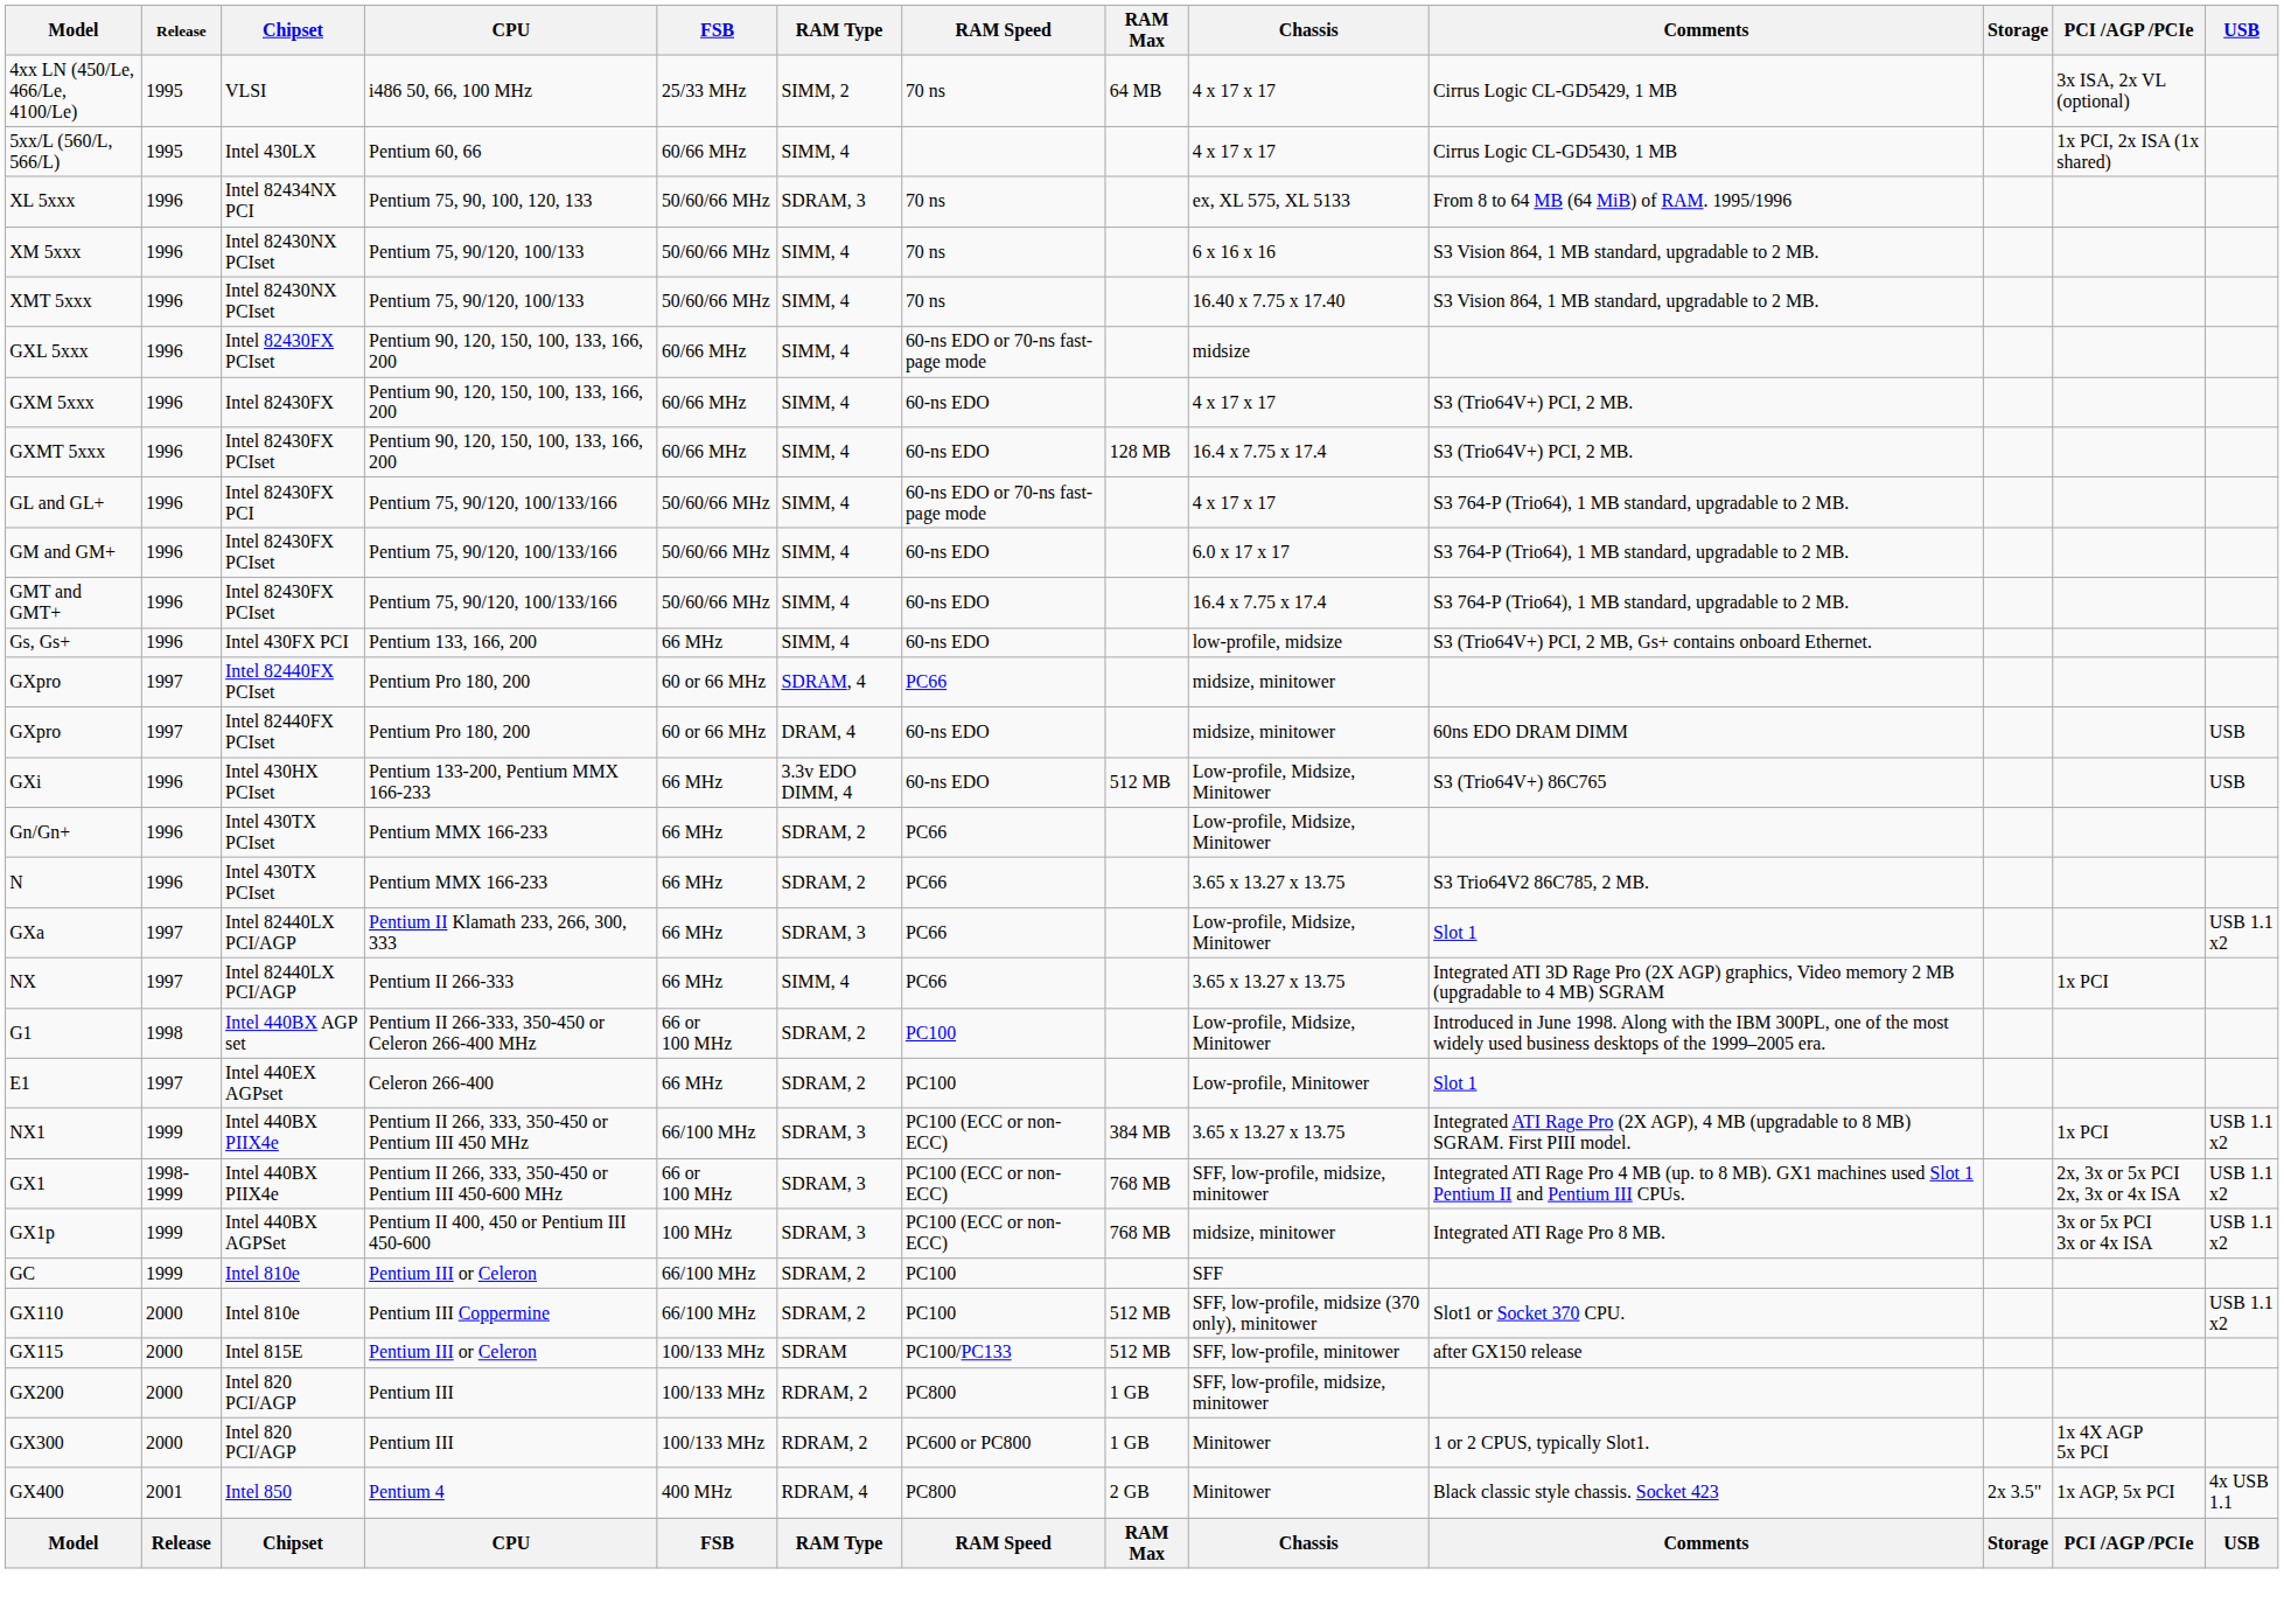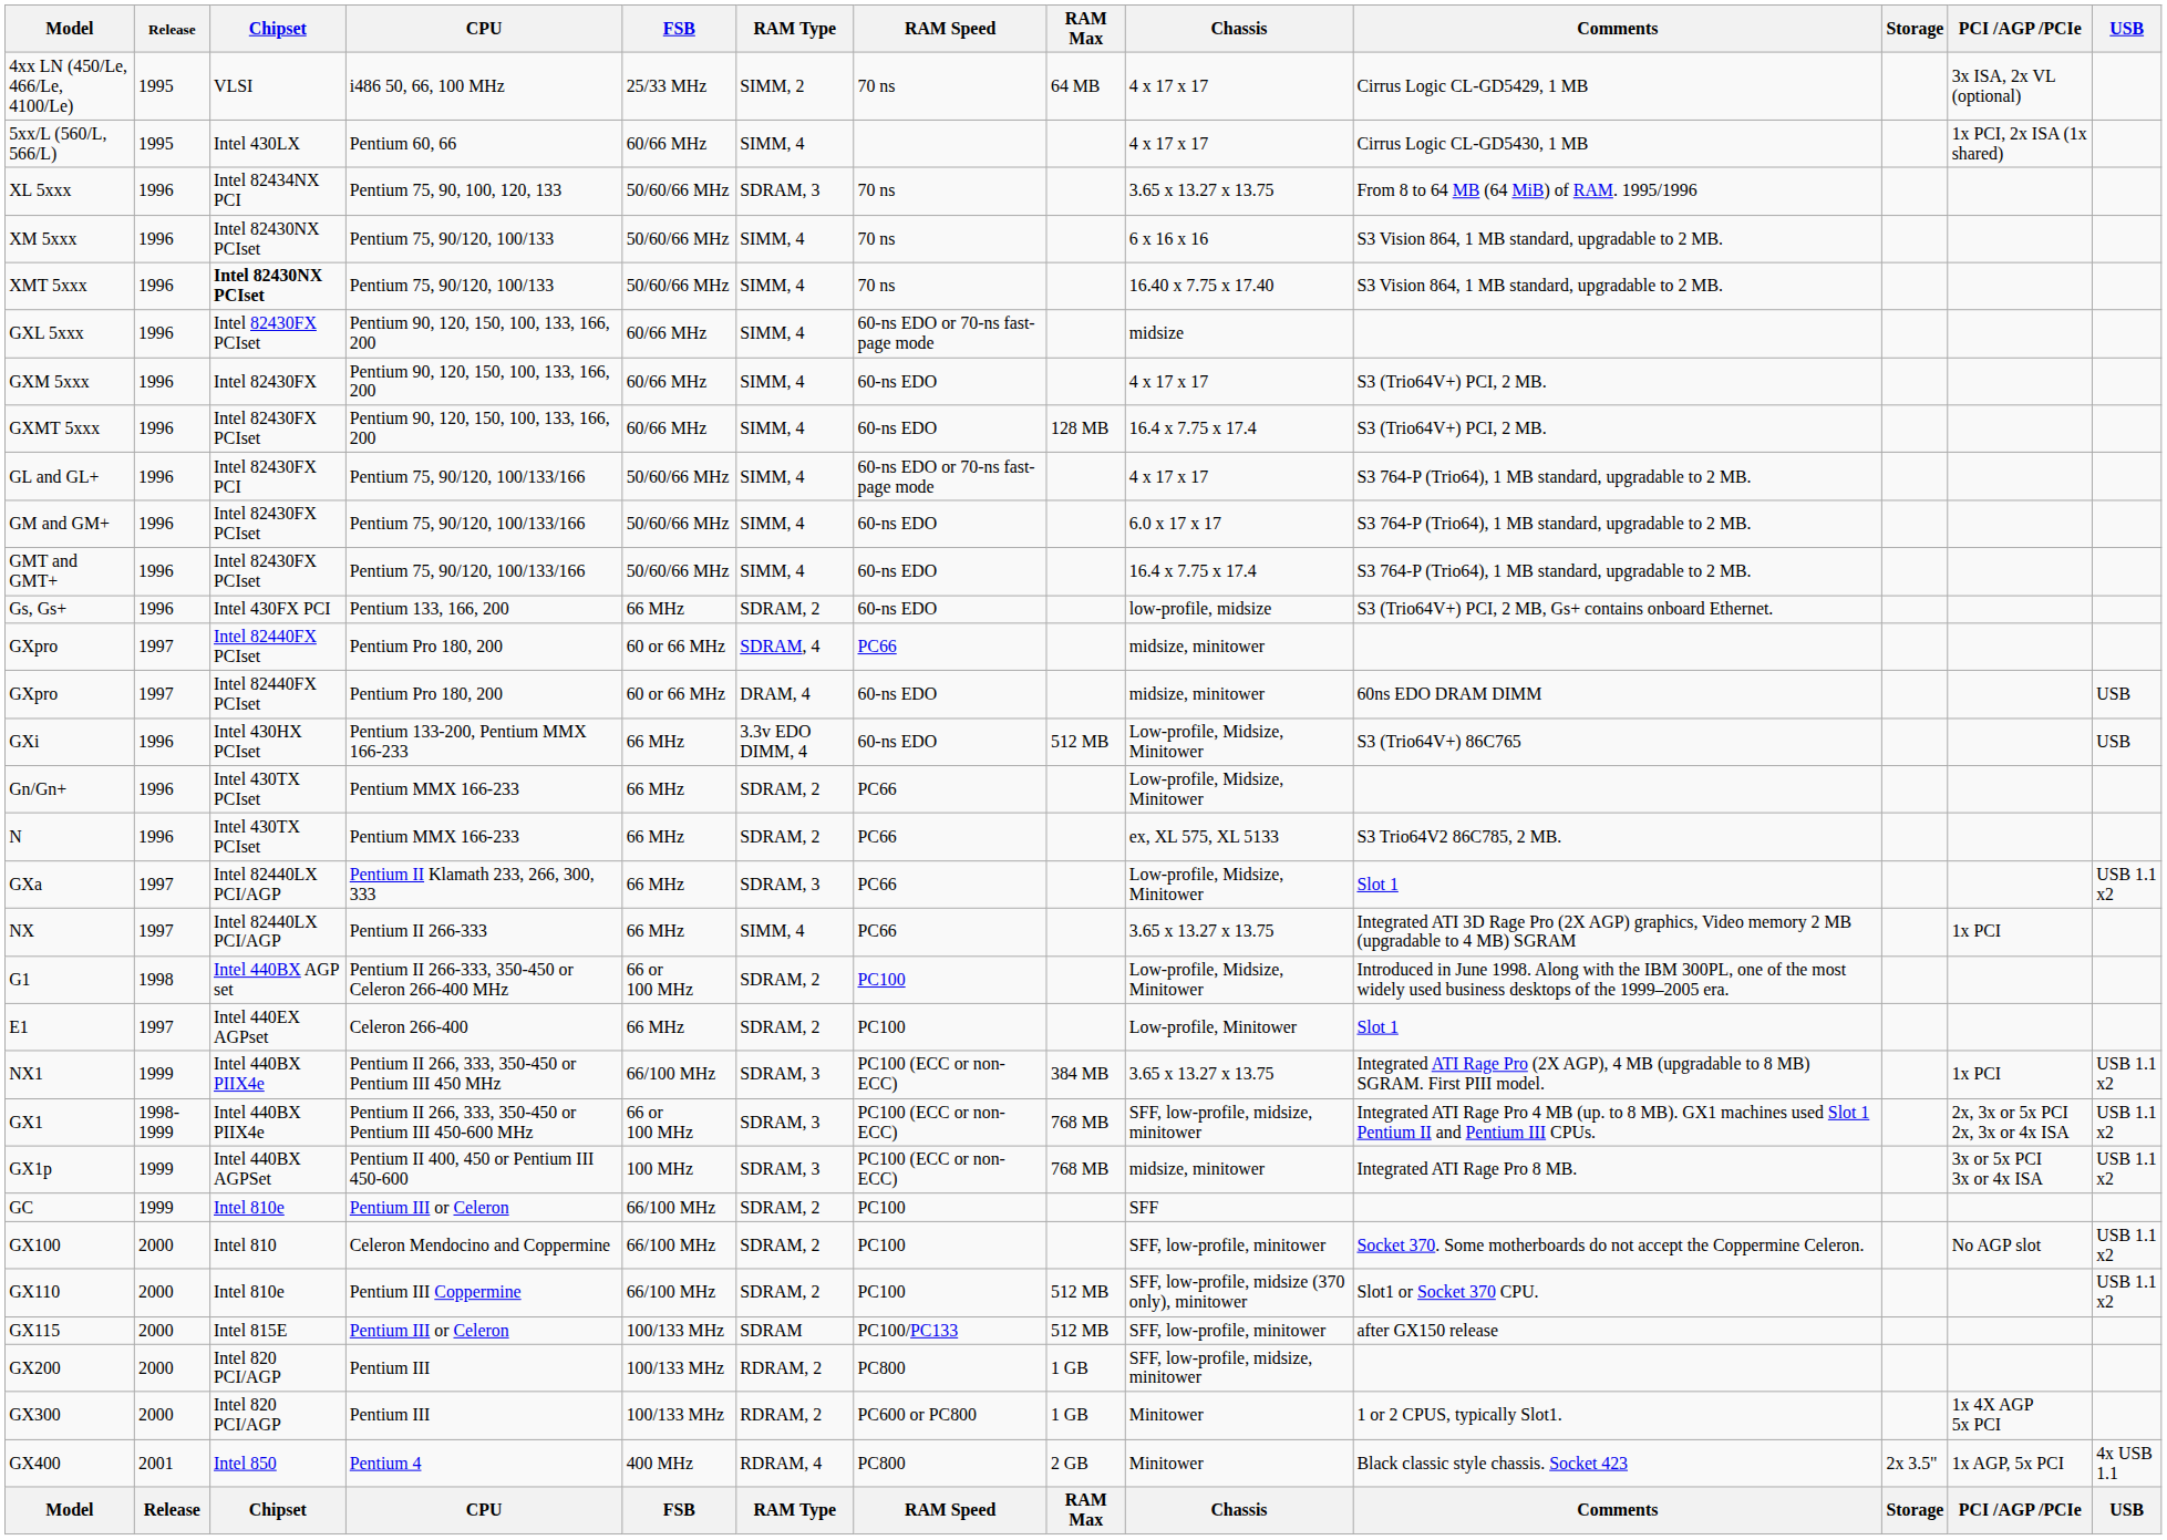XL 5xxx | Chassis: ex, XL 575, XL 5133 -> 3.65 x 13.27 x 13.75
XMT 5xxx | Chipset: normal -> bold
Gs, Gs+ | RAM Type: SIMM, 4 -> SDRAM, 2
N | Chassis: 3.65 x 13.27 x 13.75 -> ex, XL 575, XL 5133
+ row: GX100 | 2000 | Intel 810 | Celeron Mendocino and Coppermine | 66/100 MHz | SDRAM, 2 | PC100 | SFF, low-profile, minitower | Socket 370. Some motherboards do not accept the Coppermine Celeron. | No AGP slot | USB 1.1 x2
